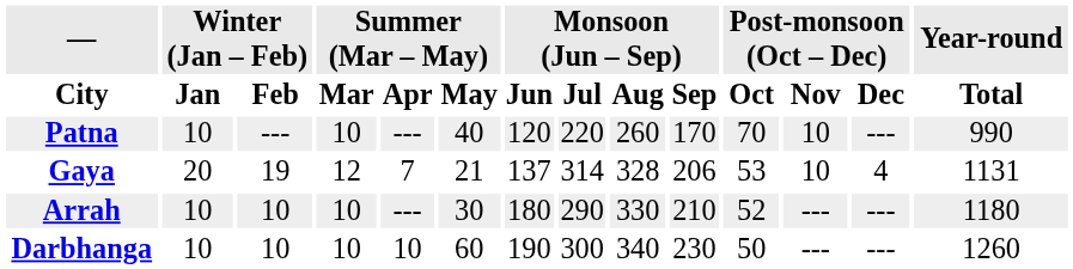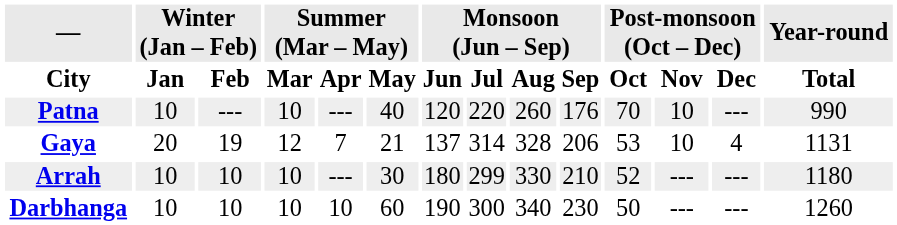Patna | Monsoon (Jun – Sep) / Sep: 170 -> 176
Arrah | Monsoon (Jun – Sep) / Jul: 290 -> 299
